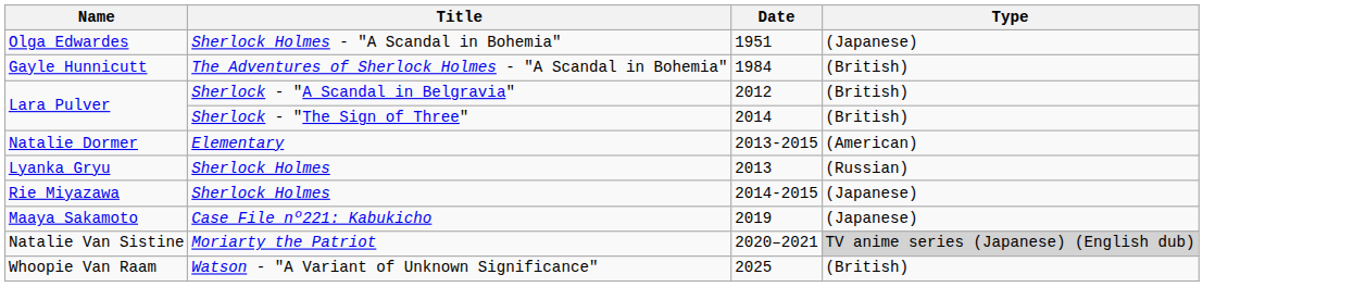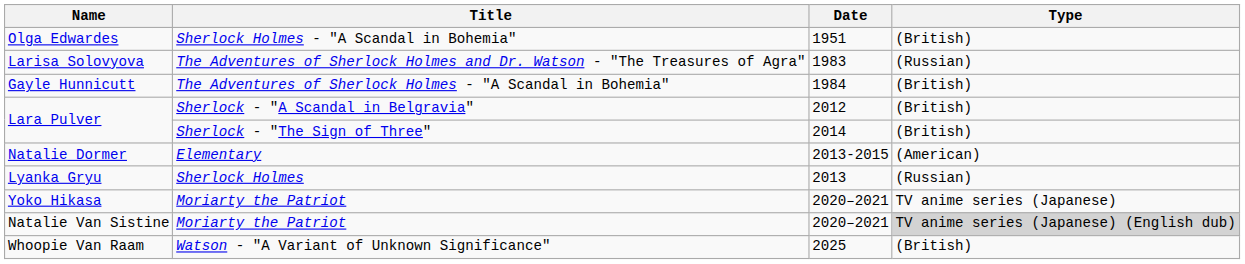Olga Edwardes | Type: (Japanese) -> (British)
+ row: Larisa Solovyova | The Adventures of Sherlock Holmes and Dr. Watson - "The Treasures of Agra" | 1983 | (Russian)
- row: Rie Miyazawa | Sherlock Holmes | 2014-2015 | (Japanese)
- row: Maaya Sakamoto | Case File nº221: Kabukicho | 2019 | (Japanese)
+ row: Yoko Hikasa | Moriarty the Patriot | 2020–2021 | TV anime series (Japanese)
